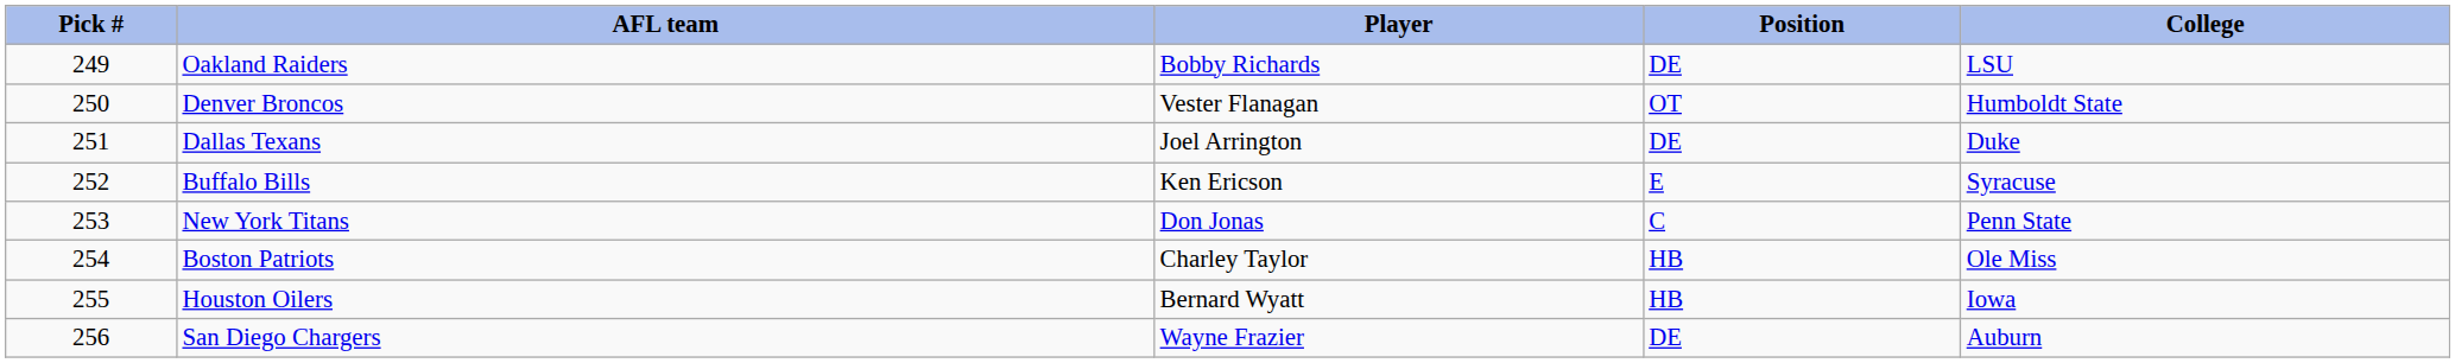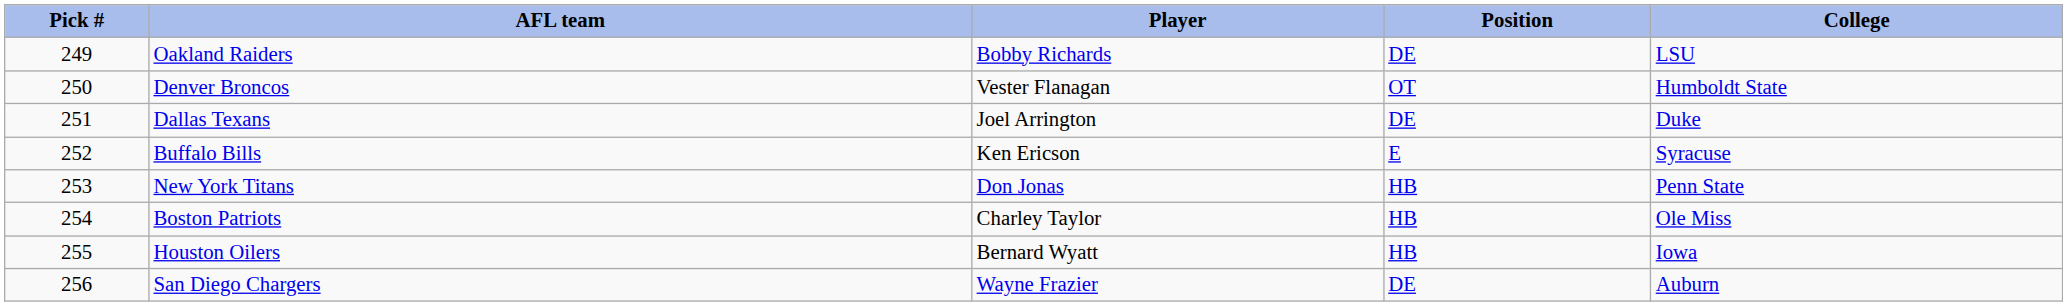New York Titans | Position: C -> HB
